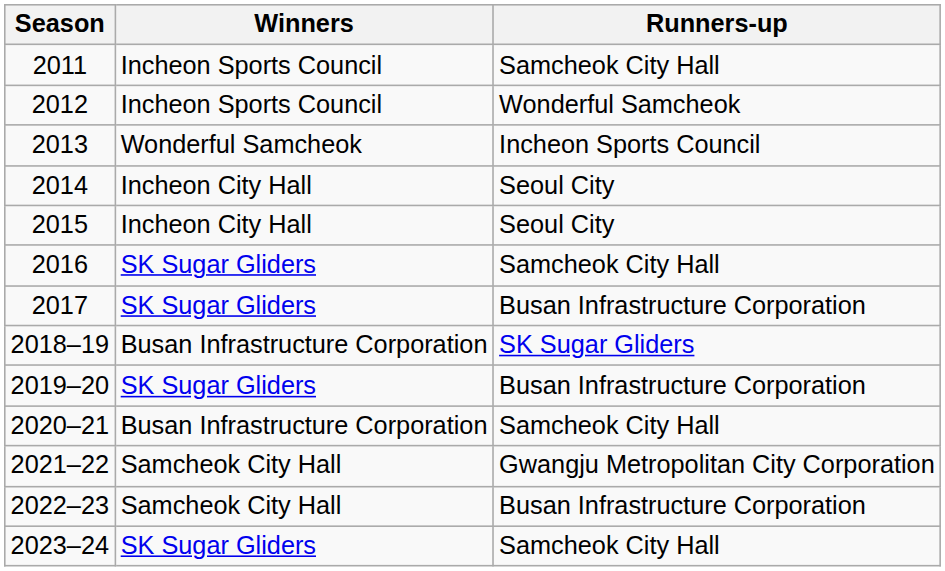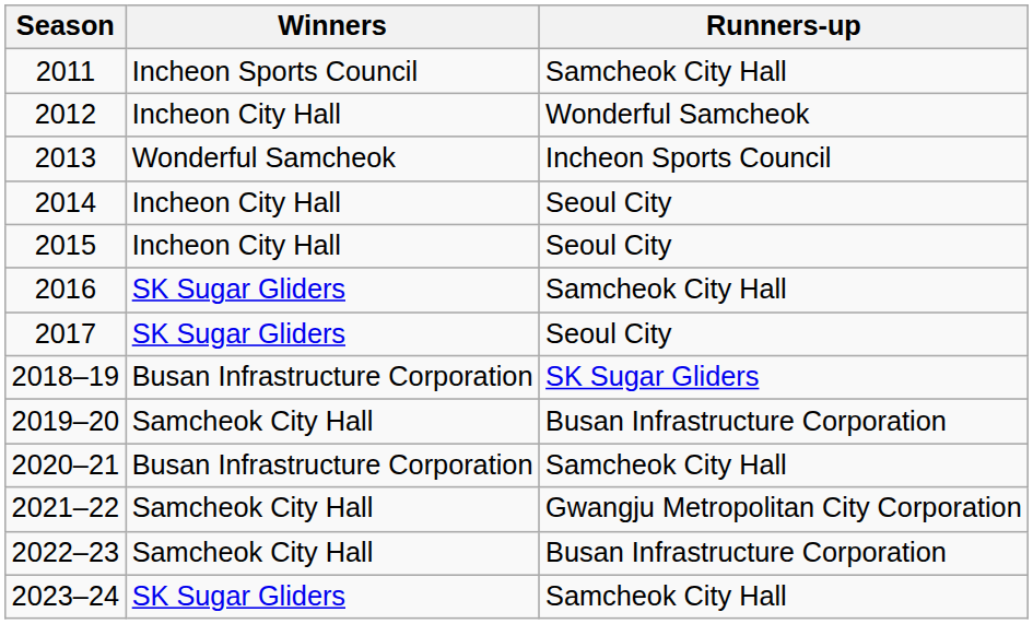2012 | Winners: Incheon Sports Council -> Incheon City Hall
2017 | Runners-up: Busan Infrastructure Corporation -> Seoul City
2019–20 | Winners: SK Sugar Gliders -> Samcheok City Hall
